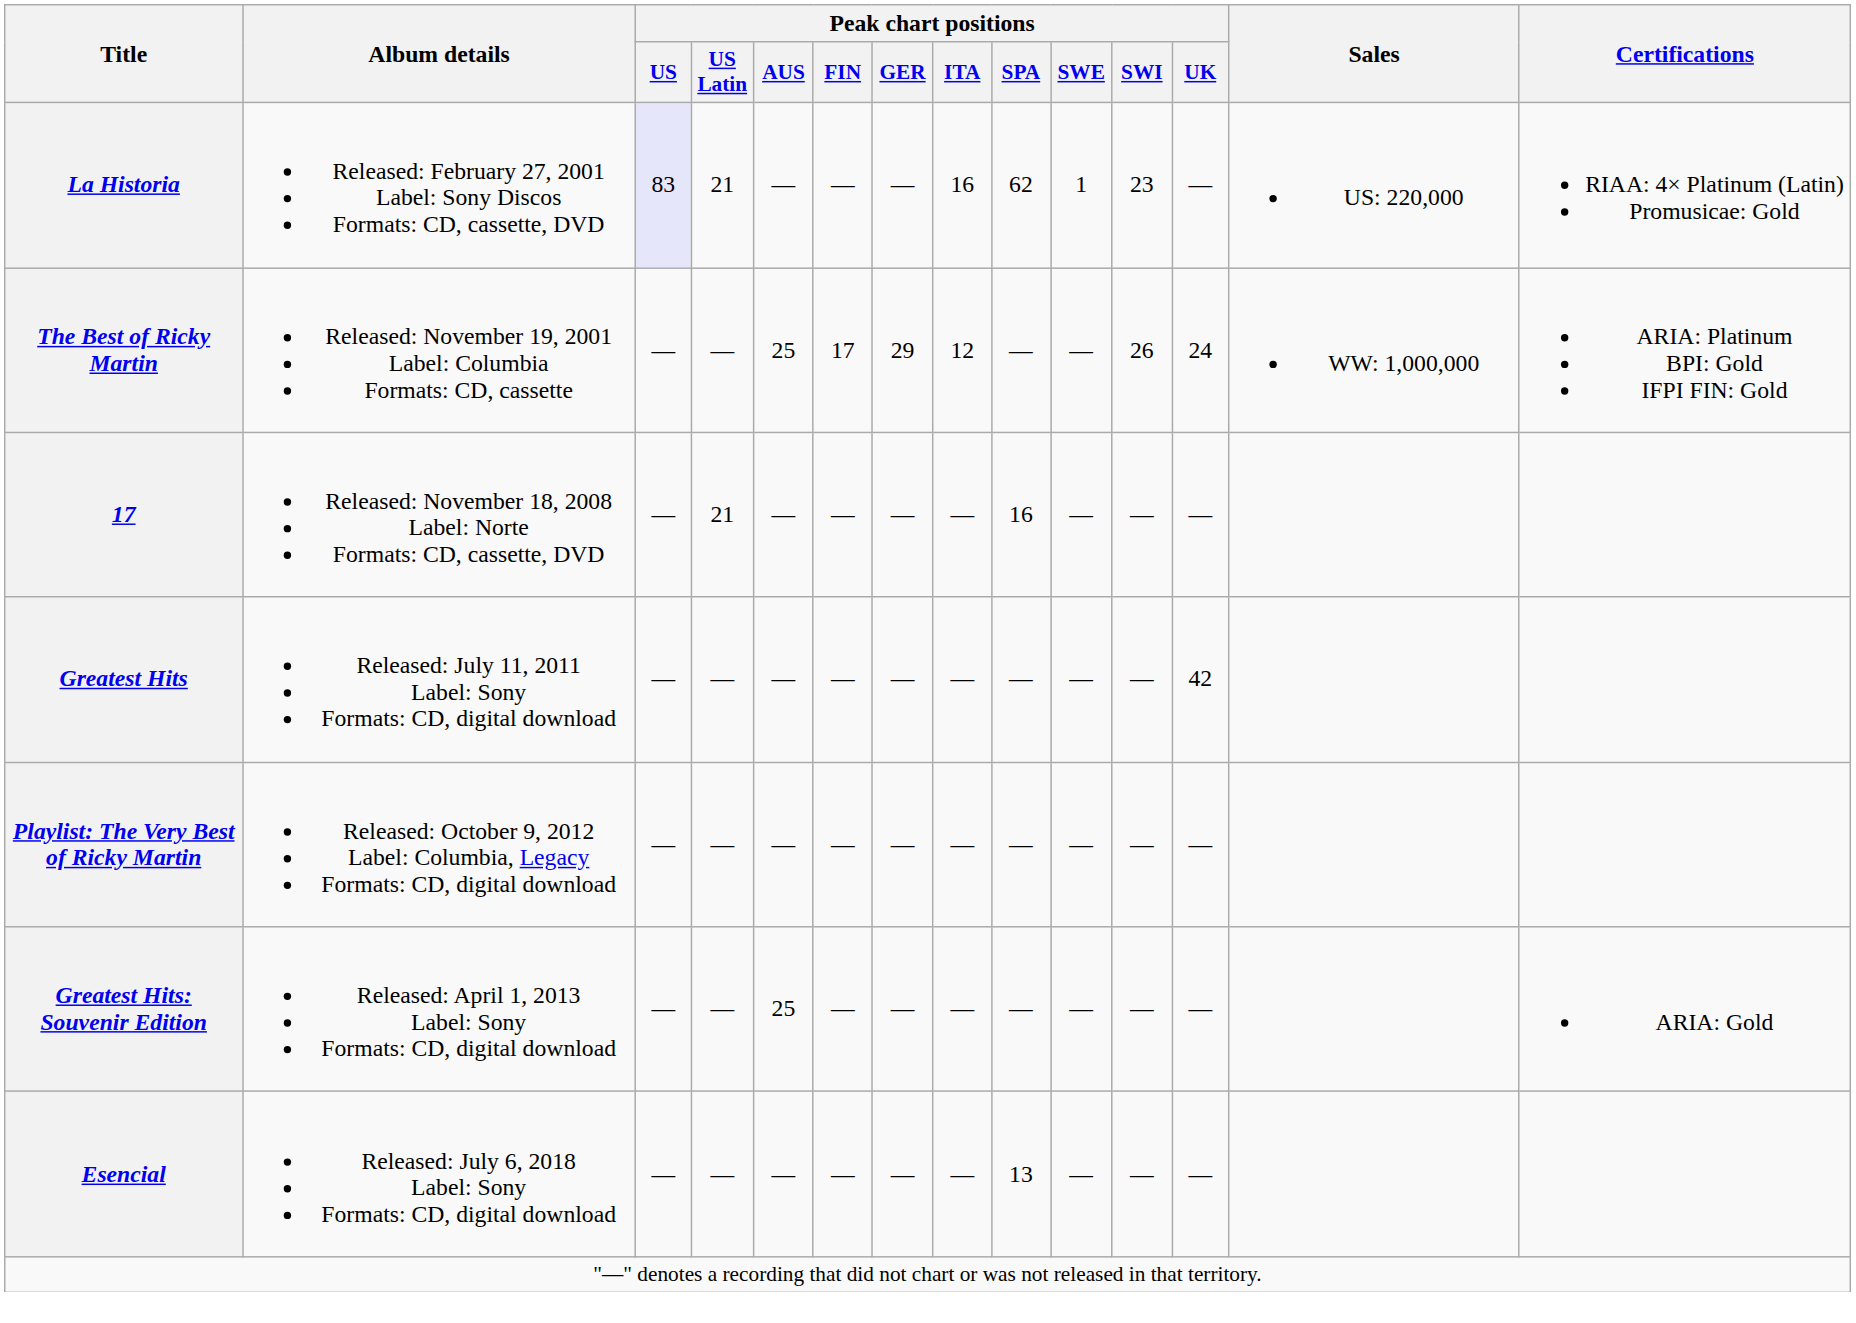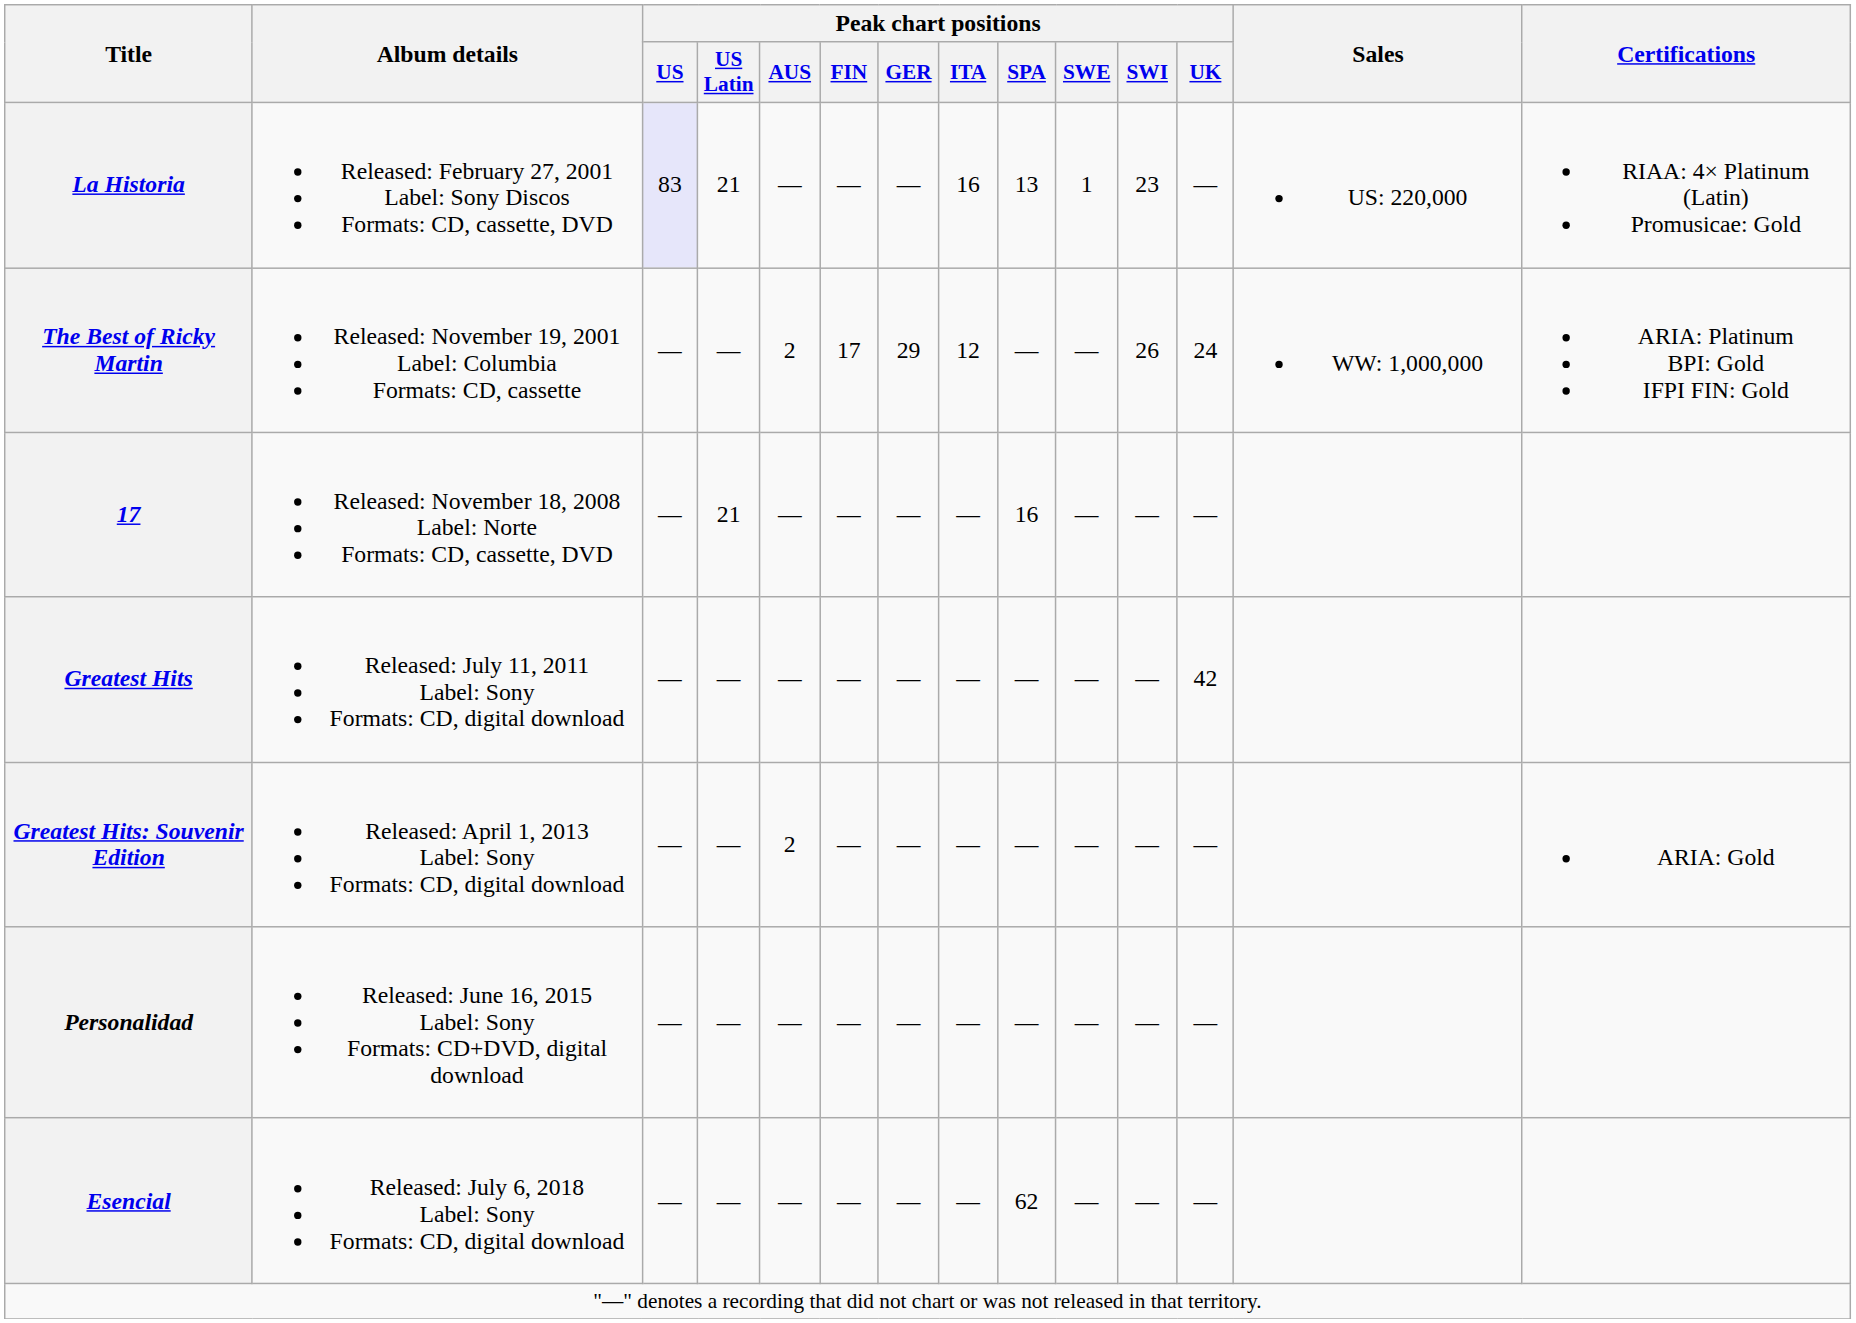La Historia | Peak chart positions / SPA: 62 -> 13
The Best of Ricky Martin | Peak chart positions / AUS: 25 -> 2
- row: Playlist: The Very Best of Ricky Martin | Released: October 9, 2012 Label: Columbia, Legacy Formats: CD, digital download | — | — | — | — | — | — | — | — | — | —
Greatest Hits: Souvenir Edition | Peak chart positions / AUS: 25 -> 2
+ row: Personalidad | Released: June 16, 2015 Label: Sony Formats: CD+DVD, digital download | — | — | — | — | — | — | — | — | — | —
Esencial | Peak chart positions / SPA: 13 -> 62
